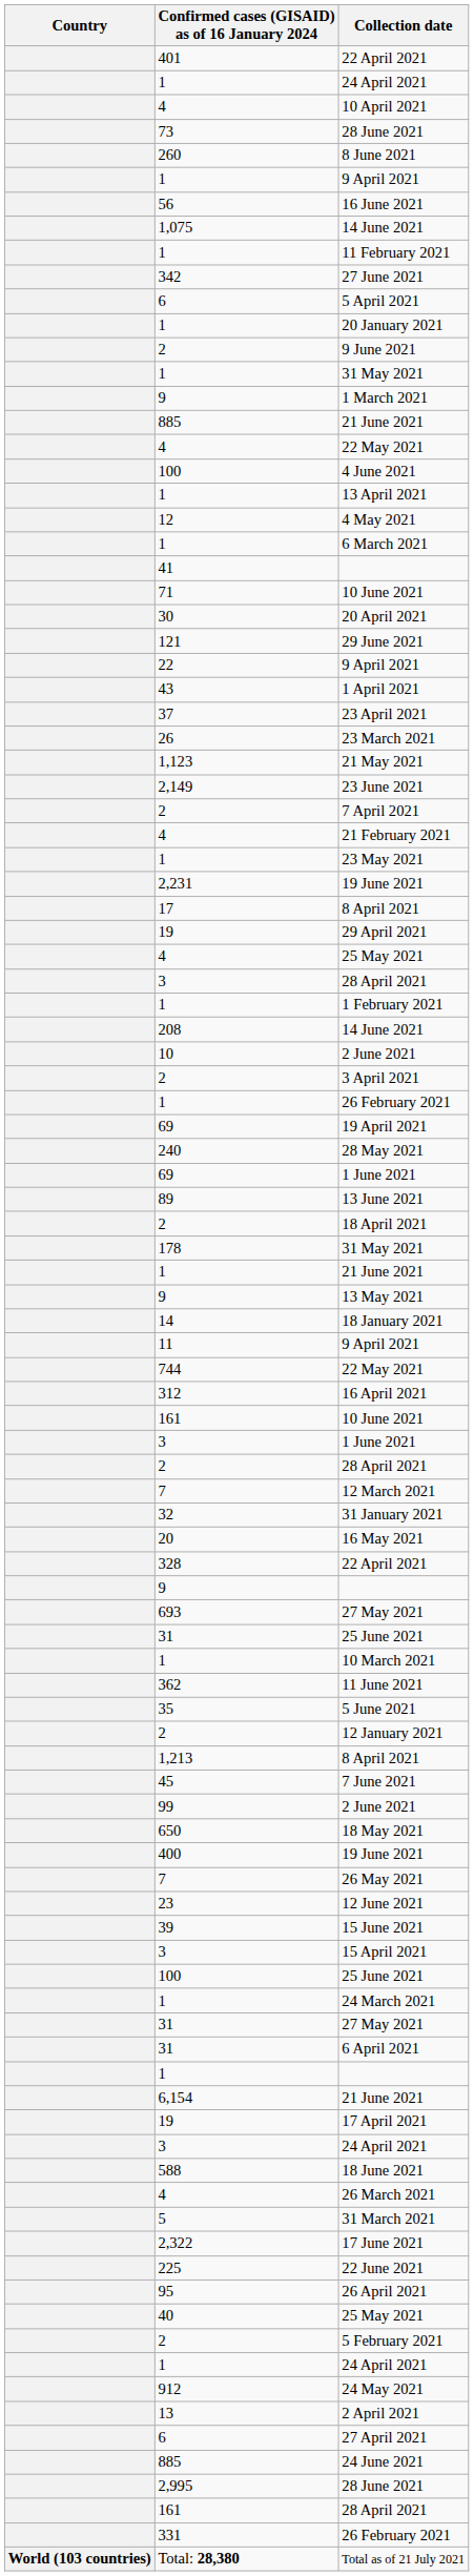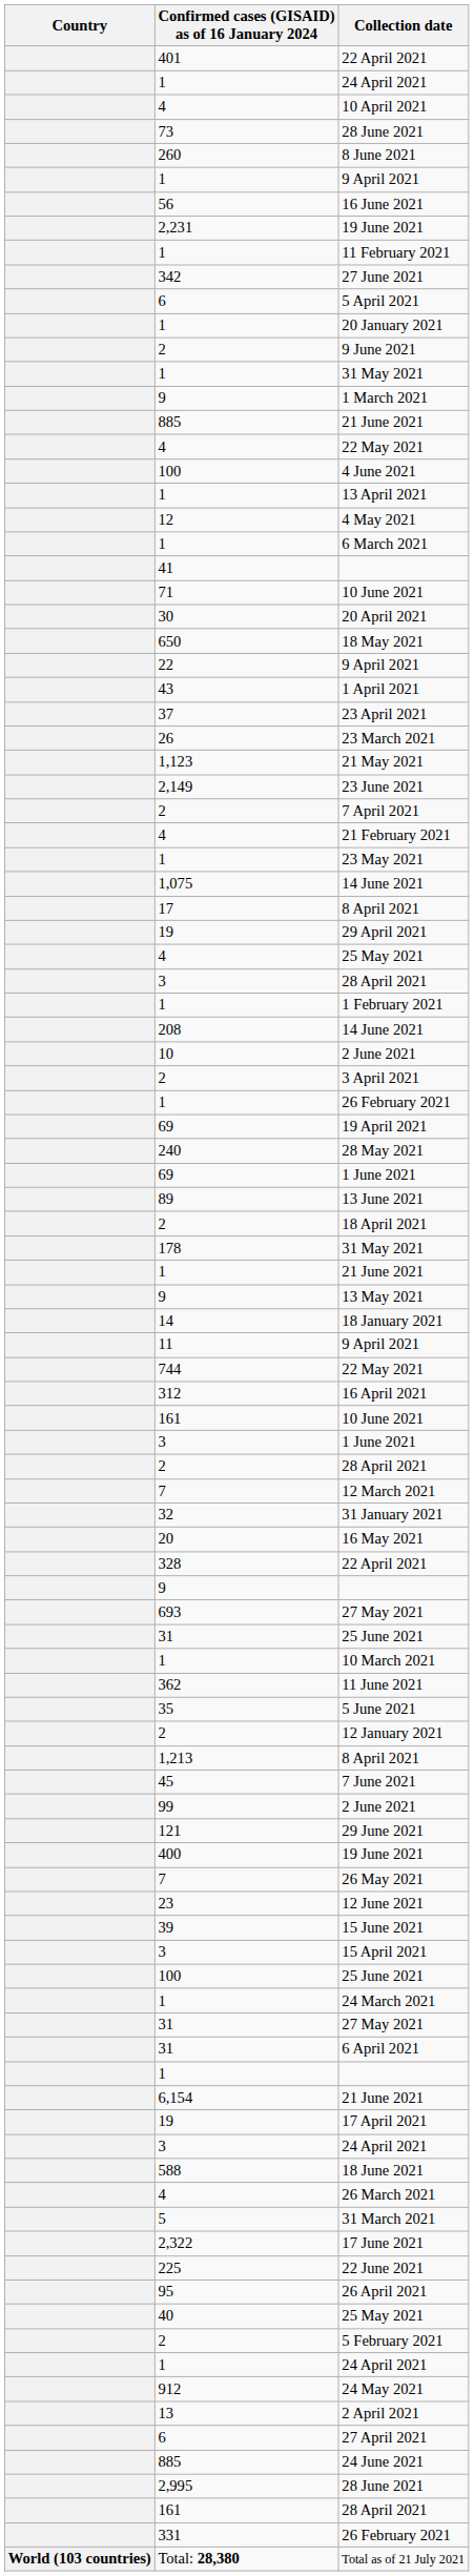rows swapped: 1,075 / 14 June 2021 <-> 2,231 / 19 June 2021
rows swapped: 29 June 2021 <-> 18 May 2021
